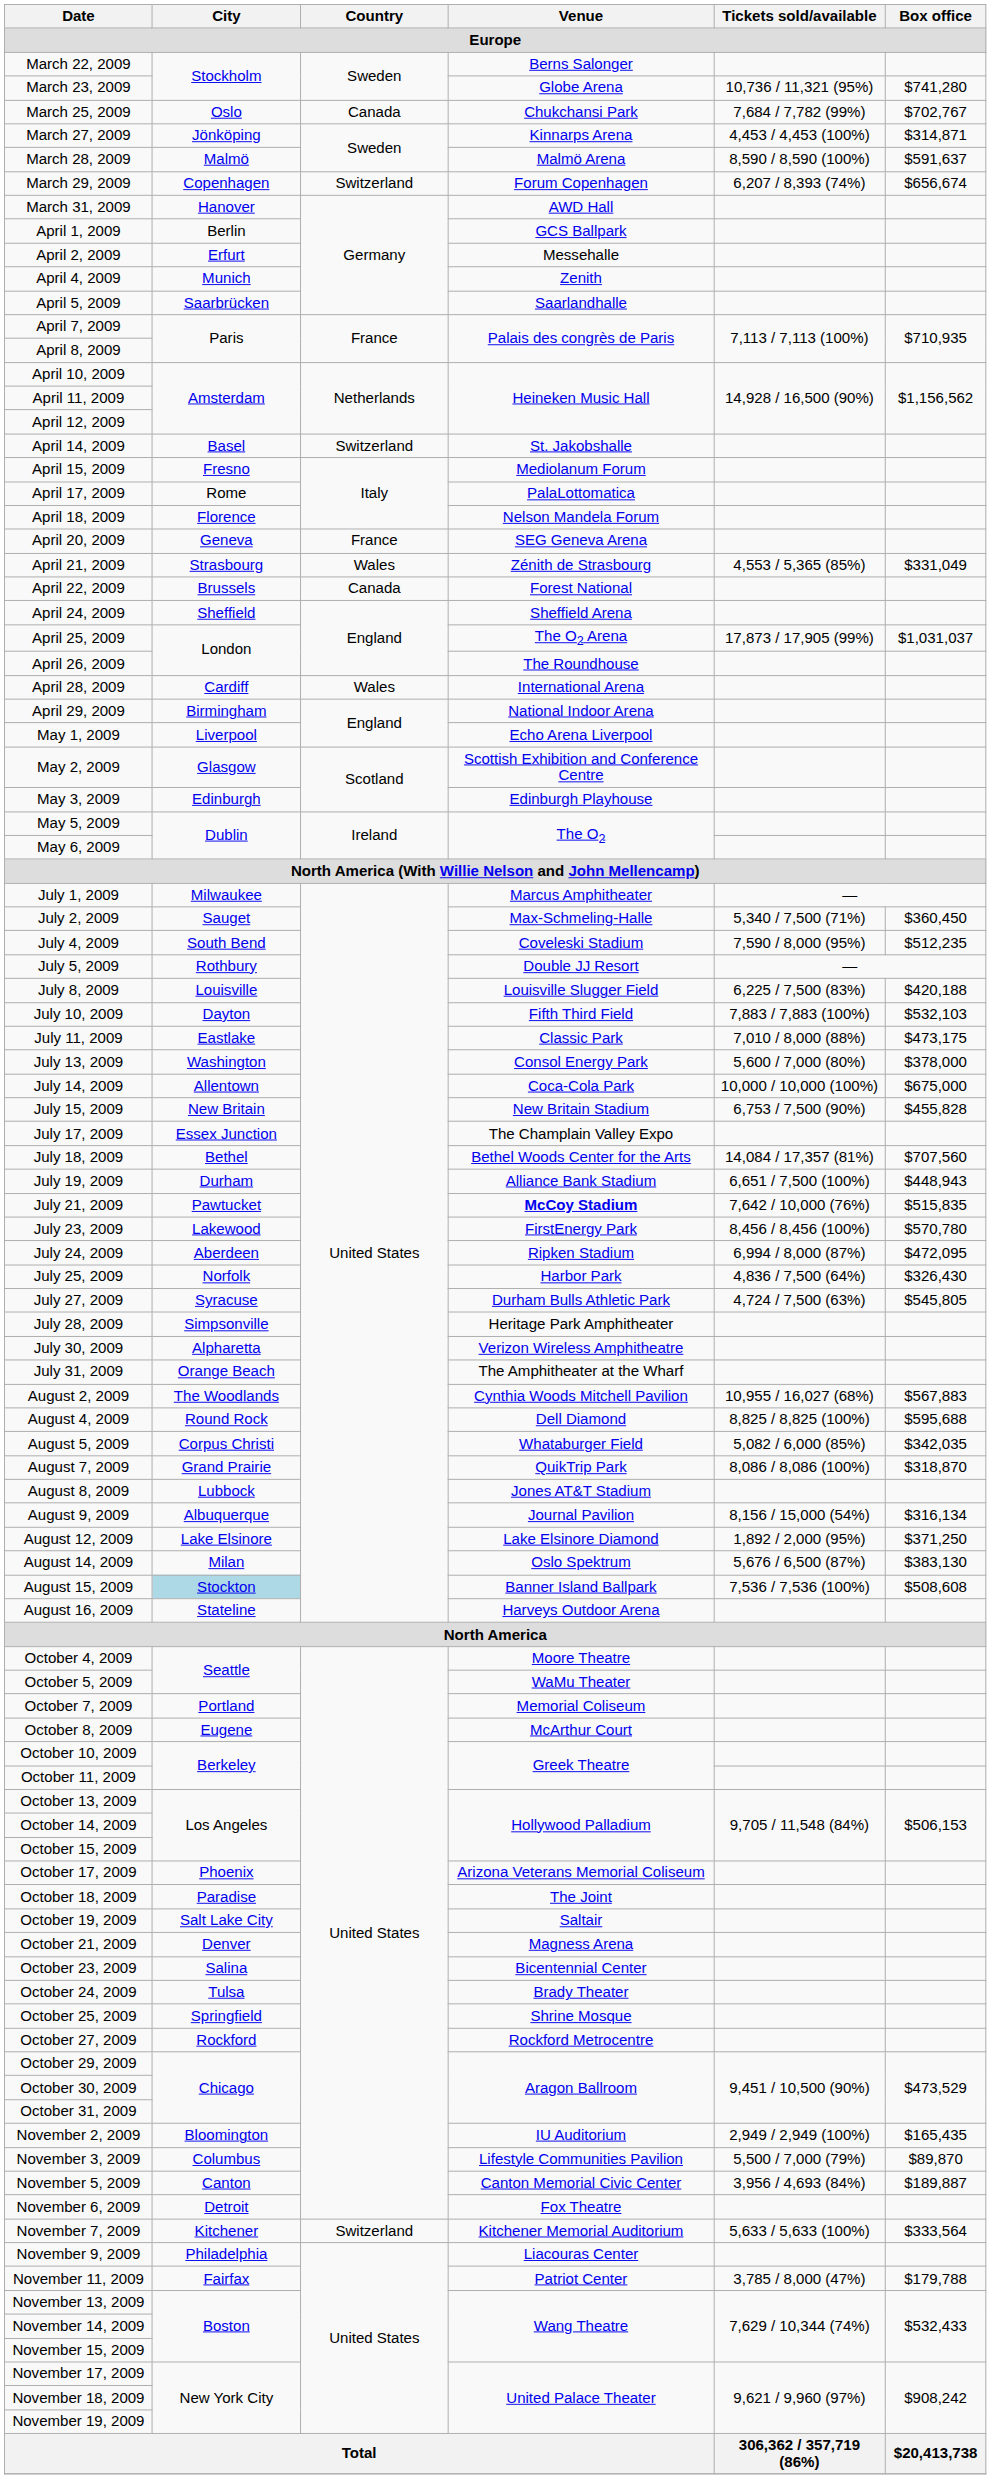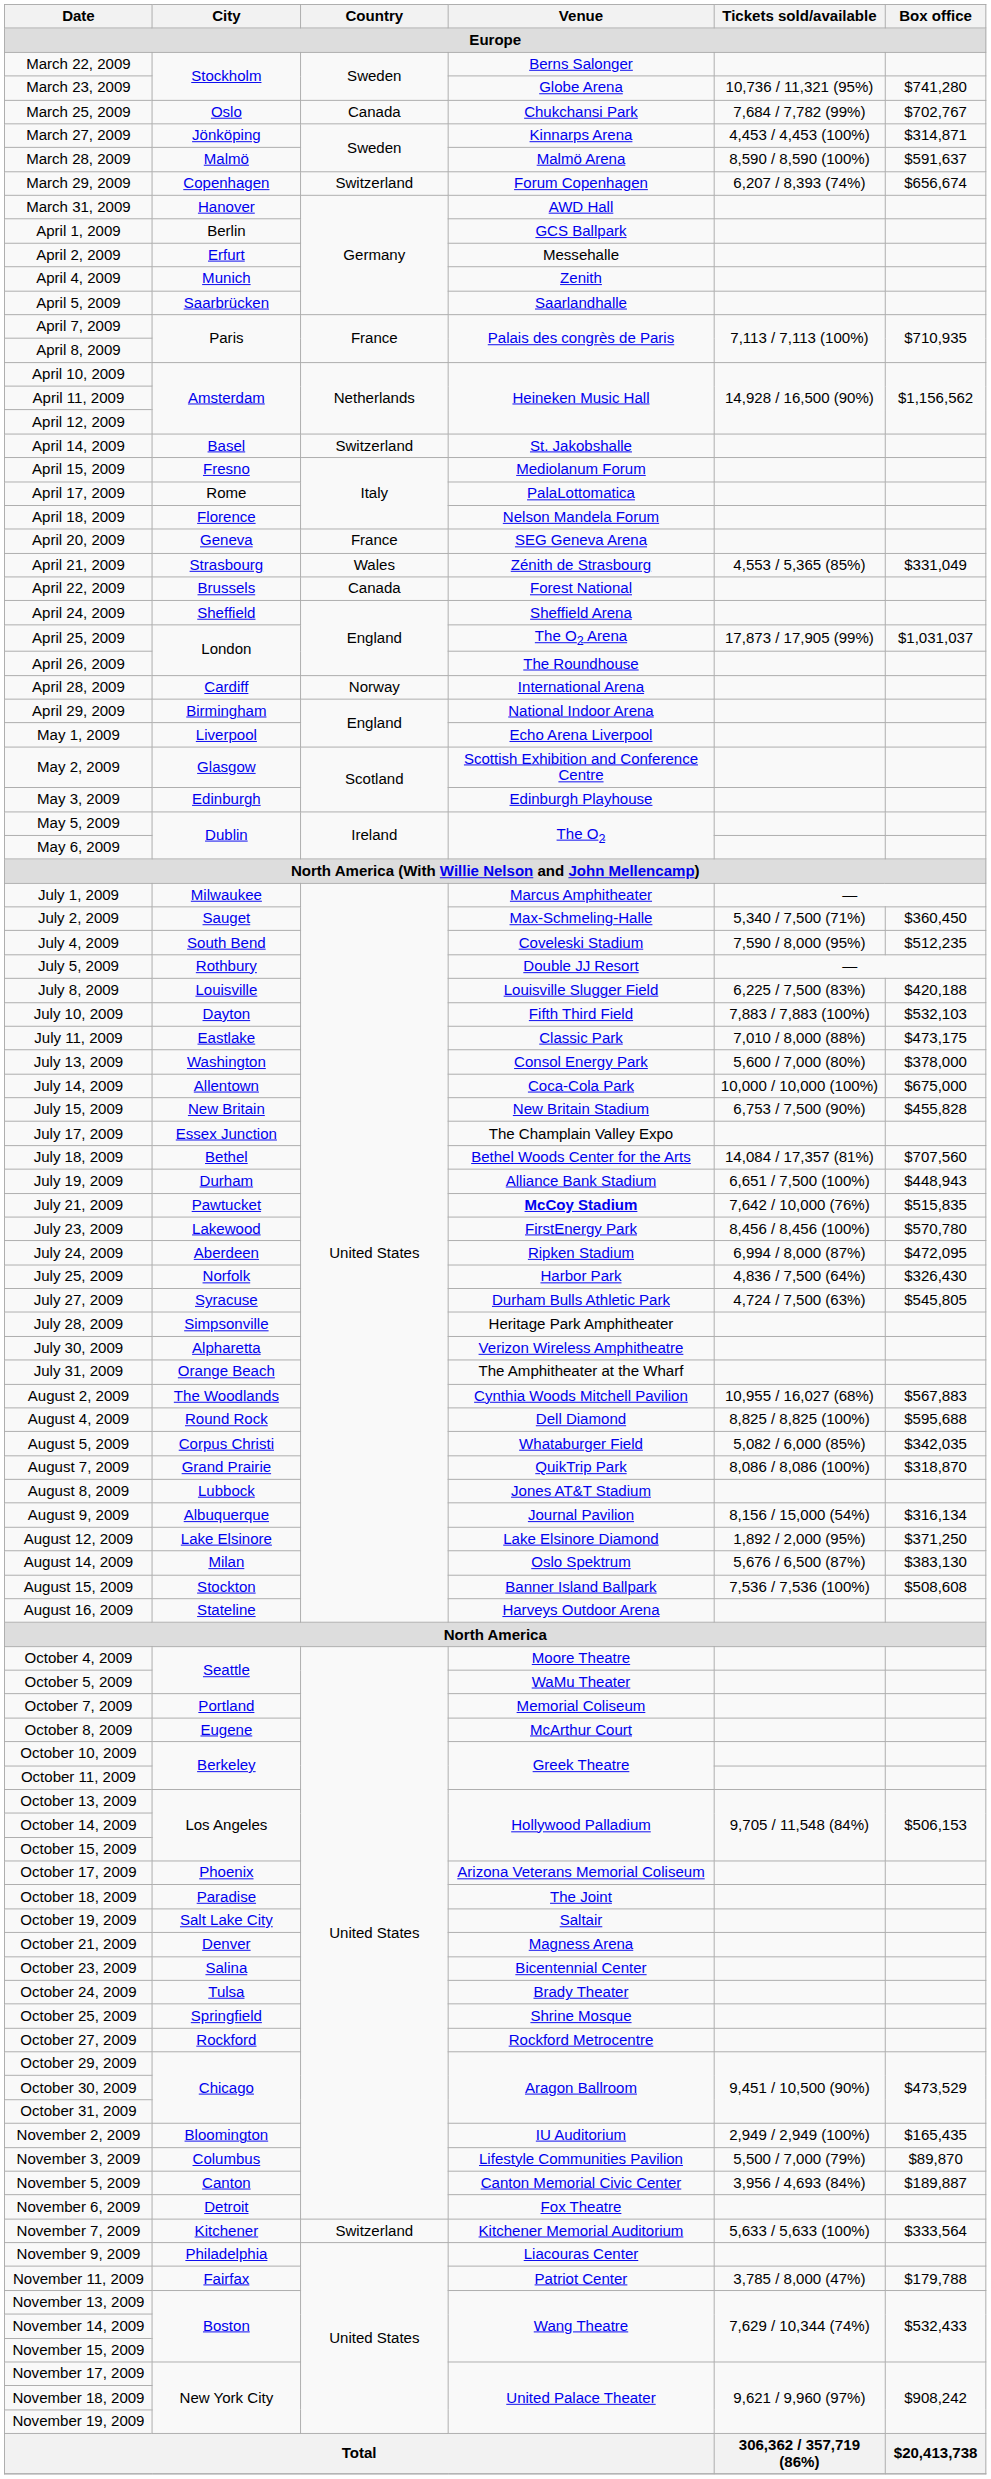April 28, 2009 | Country: Wales -> Norway
August 15, 2009 | City: lightblue background -> no background
